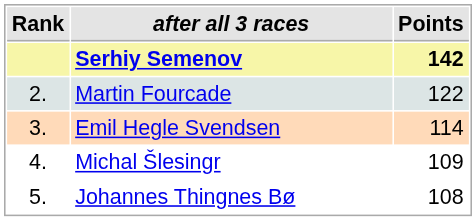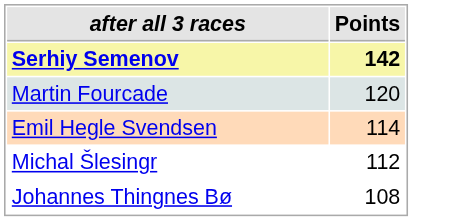- column: Rank | 2. | 3. | 4. | 5.
Martin Fourcade | Points: 122 -> 120
Michal Šlesingr | Points: 109 -> 112
